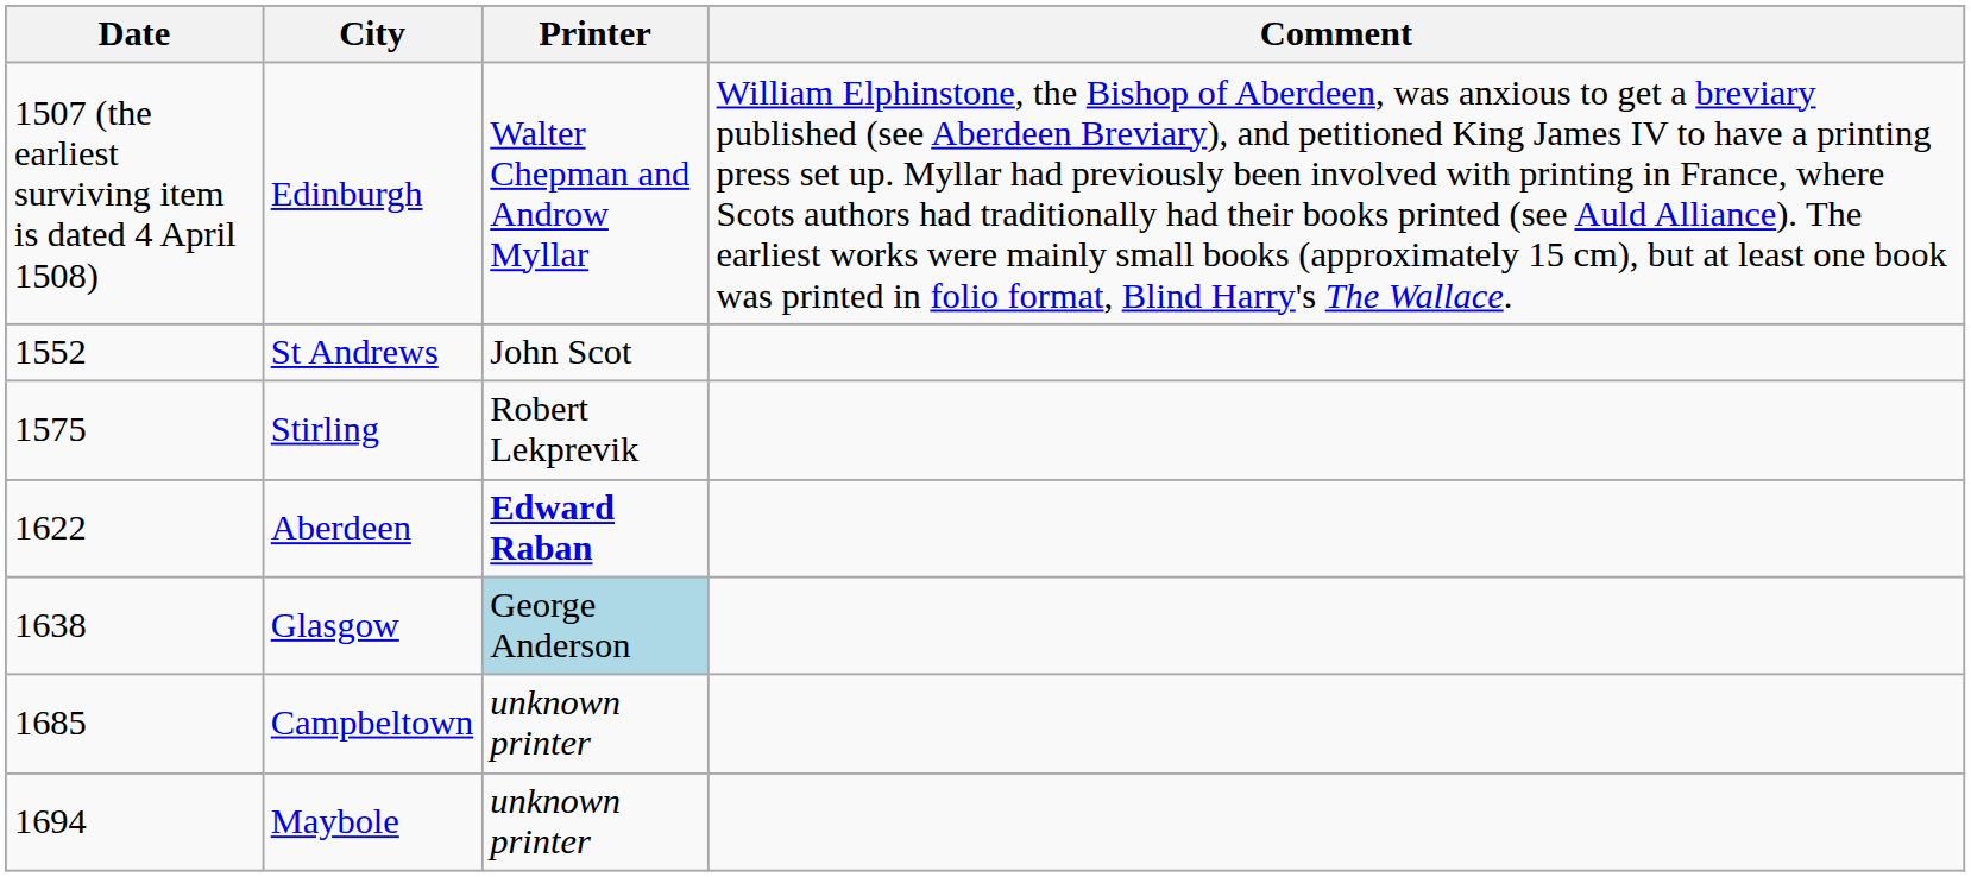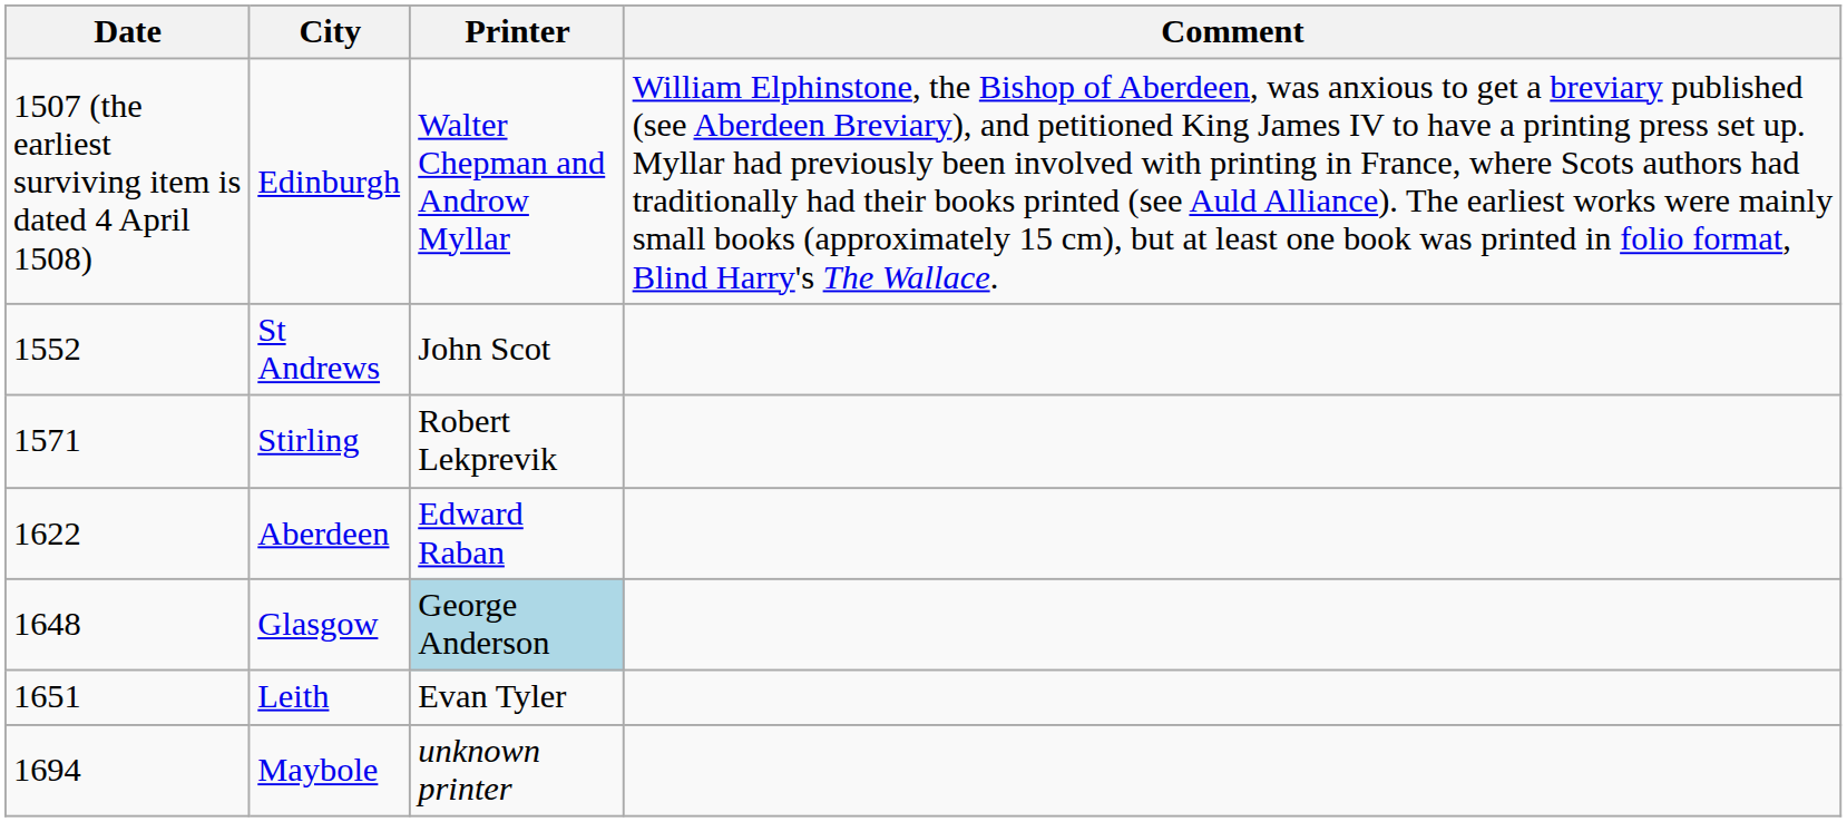Stirling | Date: 1575 -> 1571
Aberdeen | Printer: bold -> normal
Glasgow | Date: 1638 -> 1648
+ row: 1651 | Leith | Evan Tyler
- row: 1685 | Campbeltown | unknown printer
